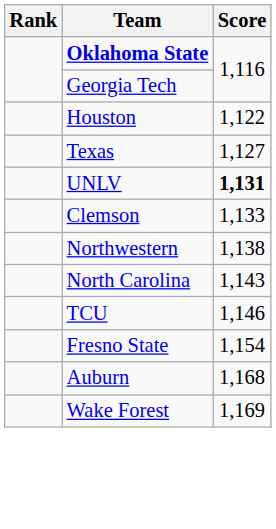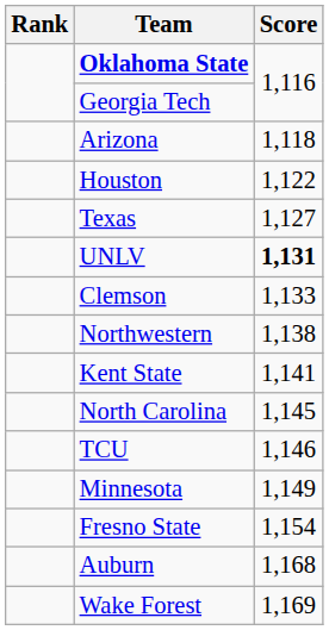+ row: Arizona | 1,118
+ row: Kent State | 1,141
North Carolina | Score: 1,143 -> 1,145
+ row: Minnesota | 1,149
